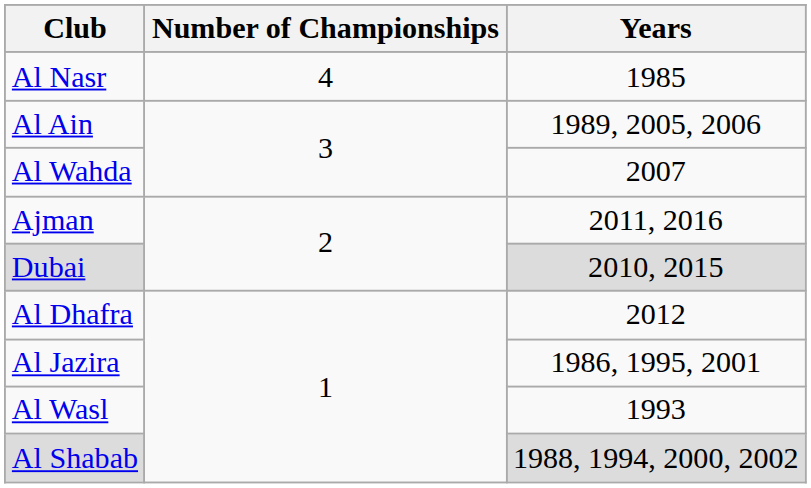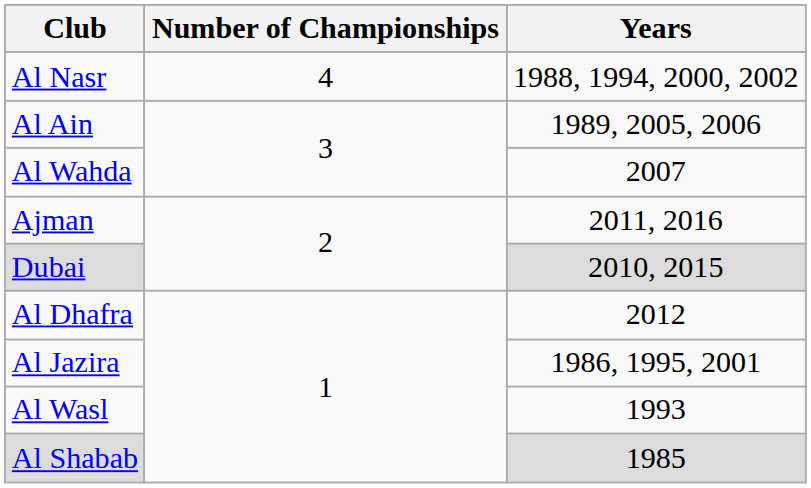Al Nasr | Years: 1985 -> 1988, 1994, 2000, 2002
Al Shabab | Years: 1988, 1994, 2000, 2002 -> 1985
